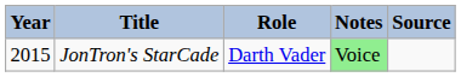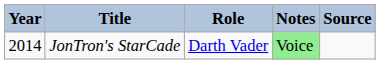JonTron's StarCade | Year: 2015 -> 2014
